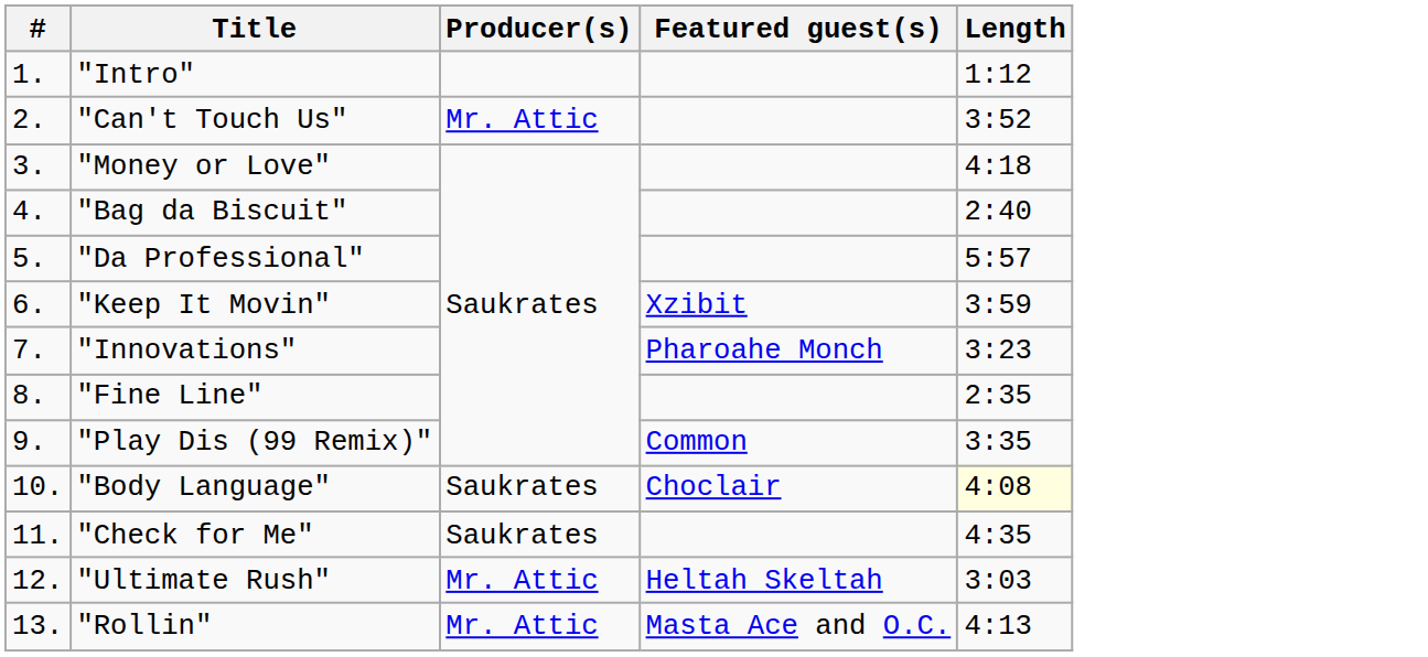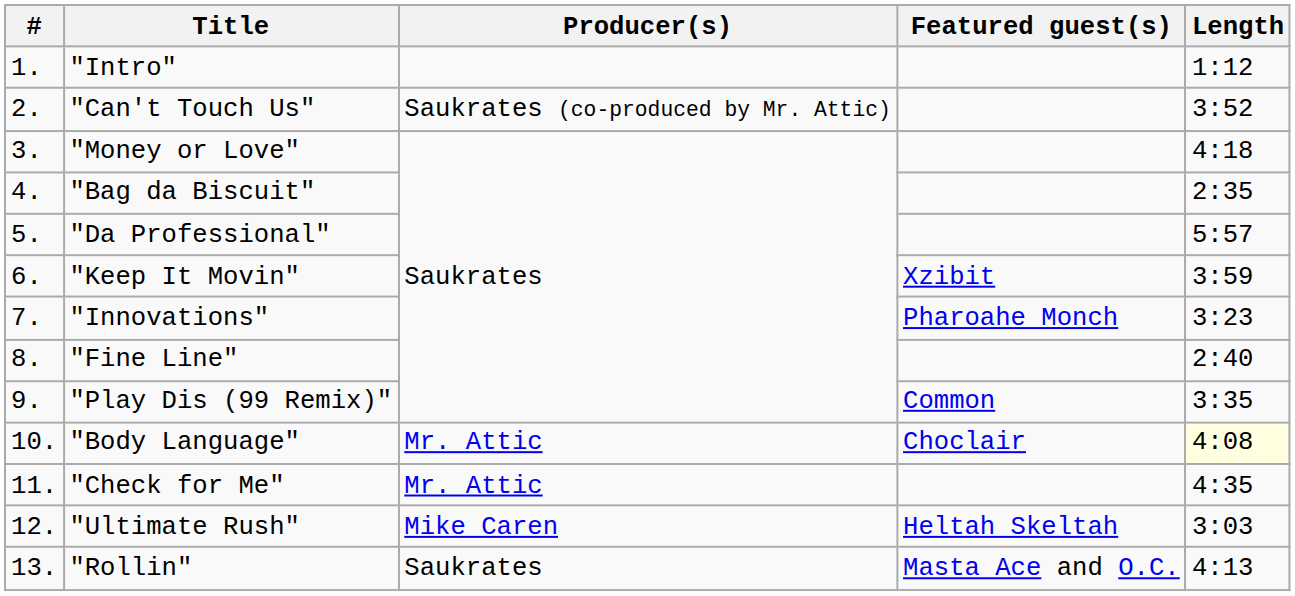"Can't Touch Us" | Producer(s): Mr. Attic -> Saukrates (co-produced by Mr. Attic)
"Bag da Biscuit" | Length: 2:40 -> 2:35
"Fine Line" | Length: 2:35 -> 2:40
"Body Language" | Producer(s): Saukrates -> Mr. Attic
"Check for Me" | Producer(s): Saukrates -> Mr. Attic
"Ultimate Rush" | Producer(s): Mr. Attic -> Mike Caren
"Rollin" | Producer(s): Mr. Attic -> Saukrates
